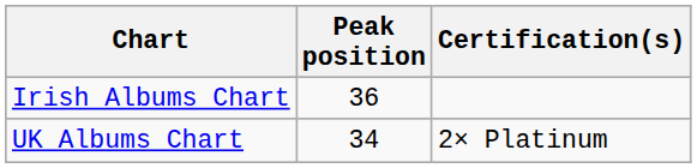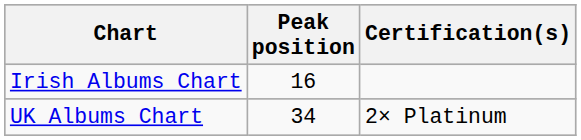Irish Albums Chart | Peak position: 36 -> 16
